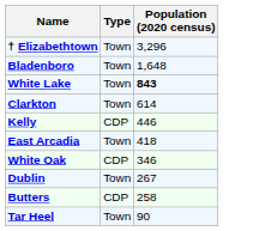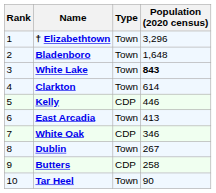+ column: Rank | 1 | 2 | 3 | 4 | 5 | 6 | 7 | 8 | 9 | 10
East Arcadia | Population (2020 census): 418 -> 413
